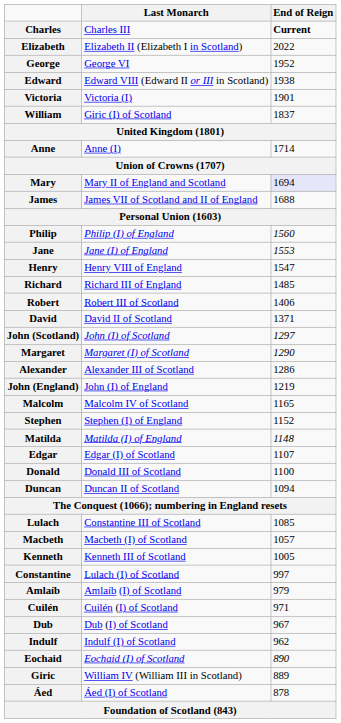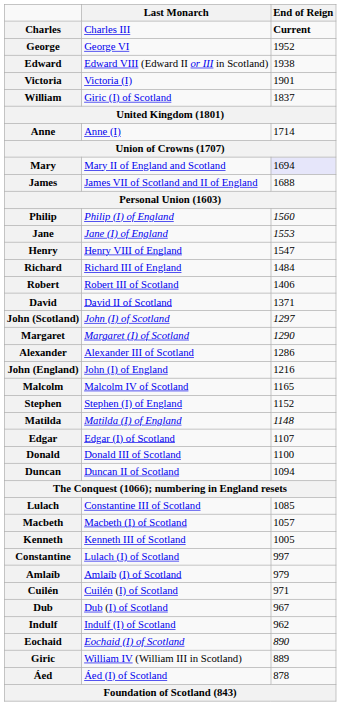- row: Elizabeth | Elizabeth II (Elizabeth I in Scotland) | 2022
Richard | End of Reign: 1485 -> 1484
John (England) | End of Reign: 1219 -> 1216
